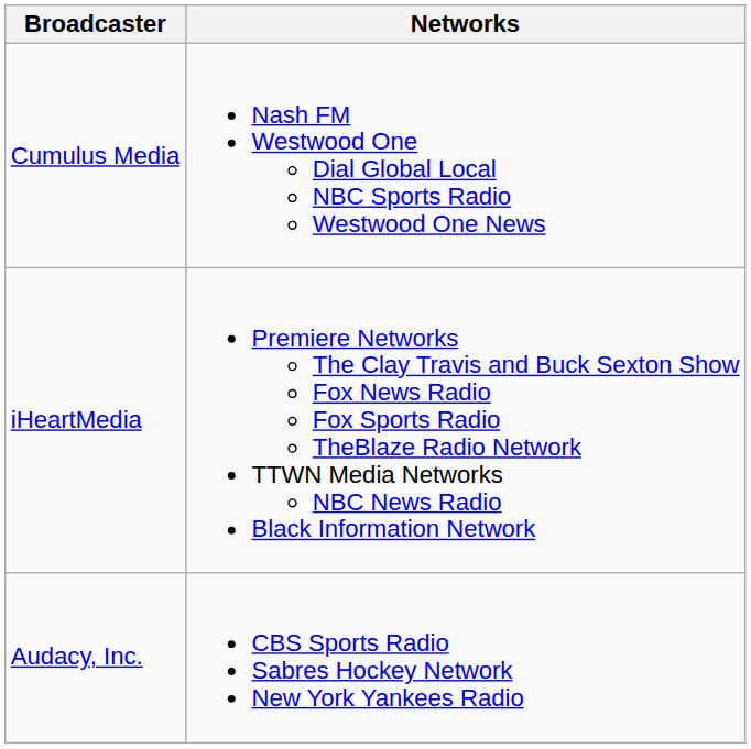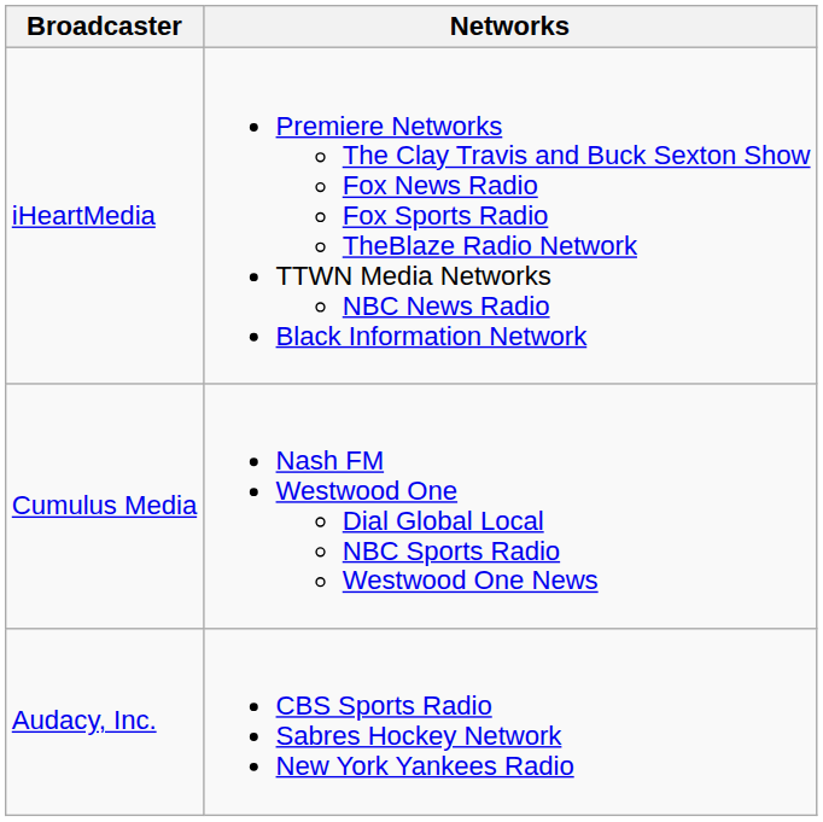rows swapped: iHeartMedia <-> Cumulus Media
